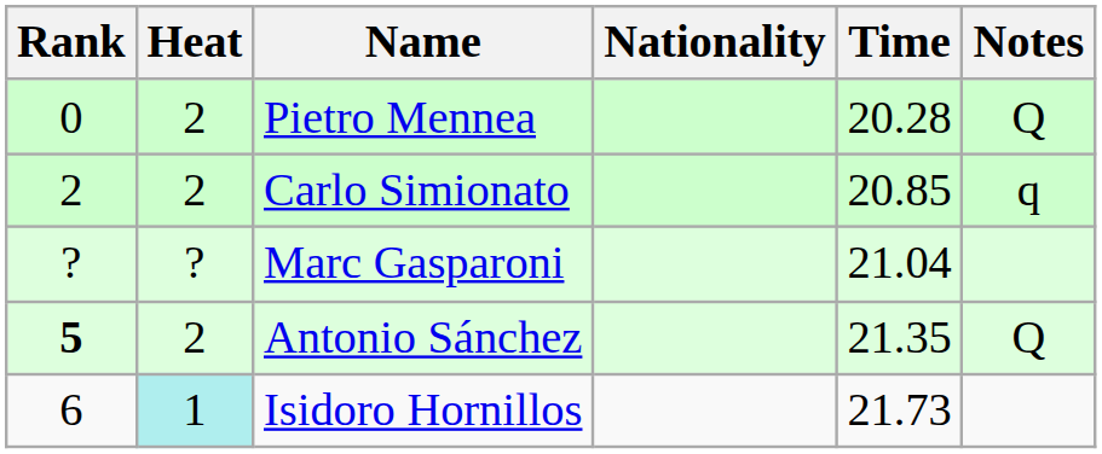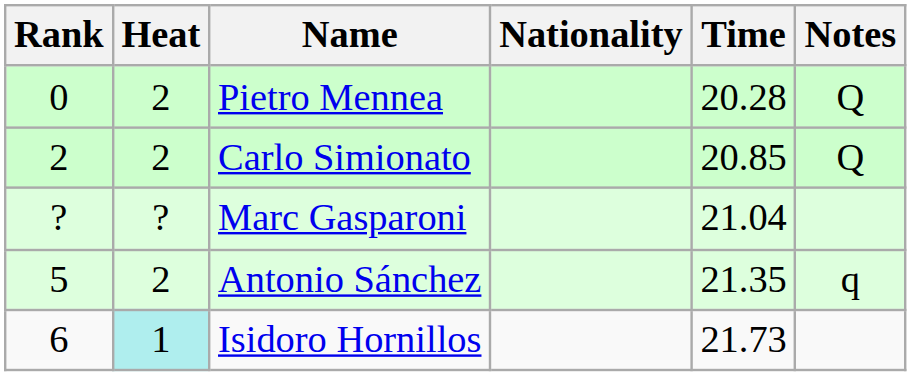Carlo Simionato | Notes: q -> Q
Antonio Sánchez | Rank: bold -> normal
Antonio Sánchez | Notes: Q -> q
